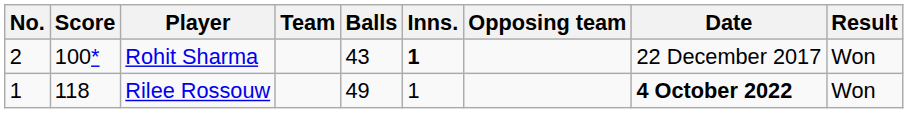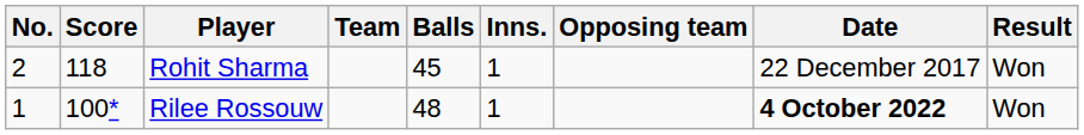Rohit Sharma | Score: 100* -> 118
Rohit Sharma | Balls: 43 -> 45
Rohit Sharma | Inns.: bold -> normal
Rilee Rossouw | Score: 118 -> 100*
Rilee Rossouw | Balls: 49 -> 48
